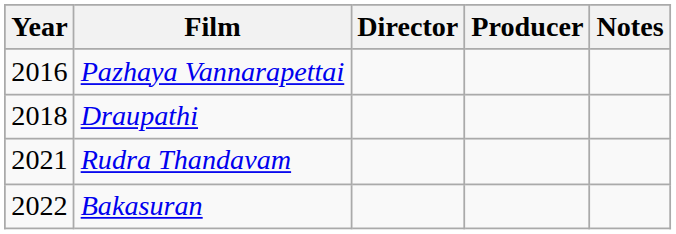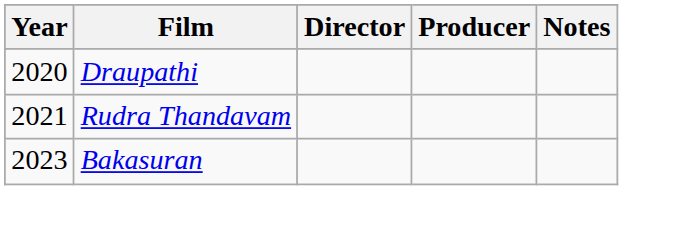- row: 2016 | Pazhaya Vannarapettai
Draupathi | Year: 2018 -> 2020
Bakasuran | Year: 2022 -> 2023
